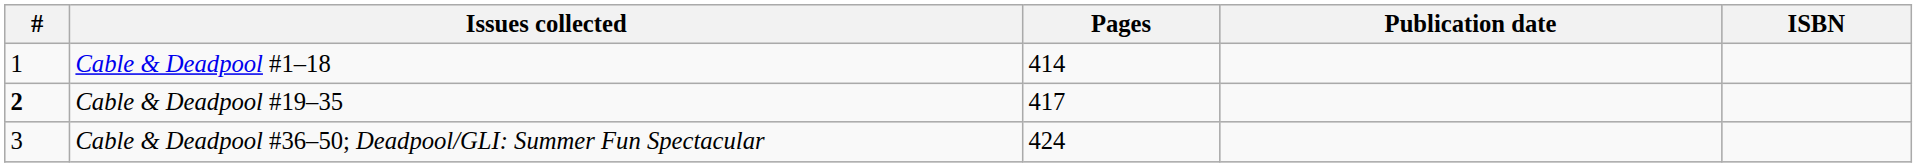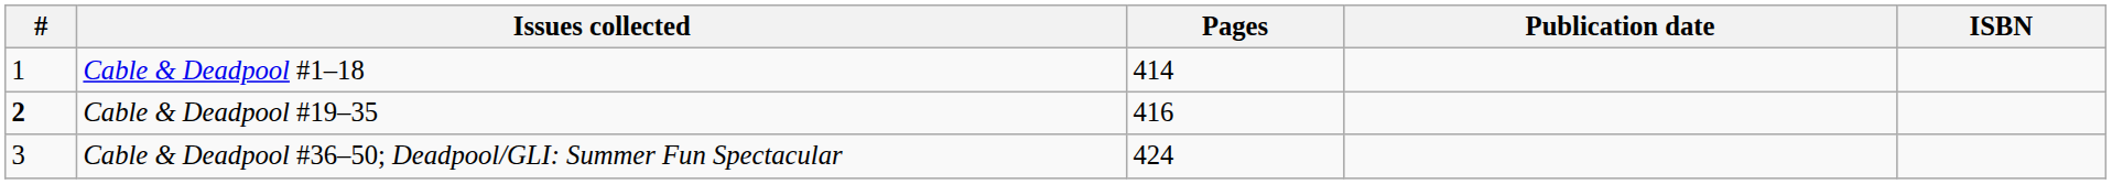Cable & Deadpool #19–35 | Pages: 417 -> 416
